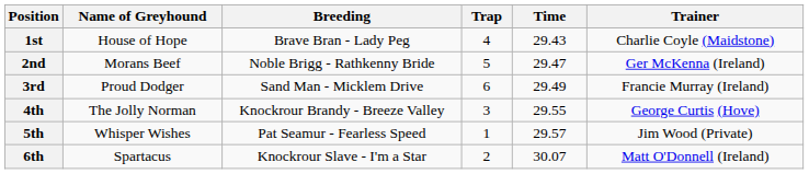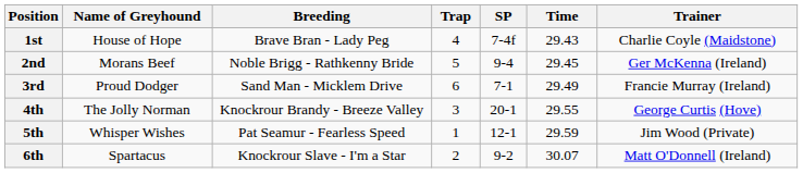+ column: SP | 7-4f | 9-4 | 7-1 | 20-1 | 12-1 | 9-2
2nd | Time: 29.47 -> 29.45
5th | Time: 29.57 -> 29.59
